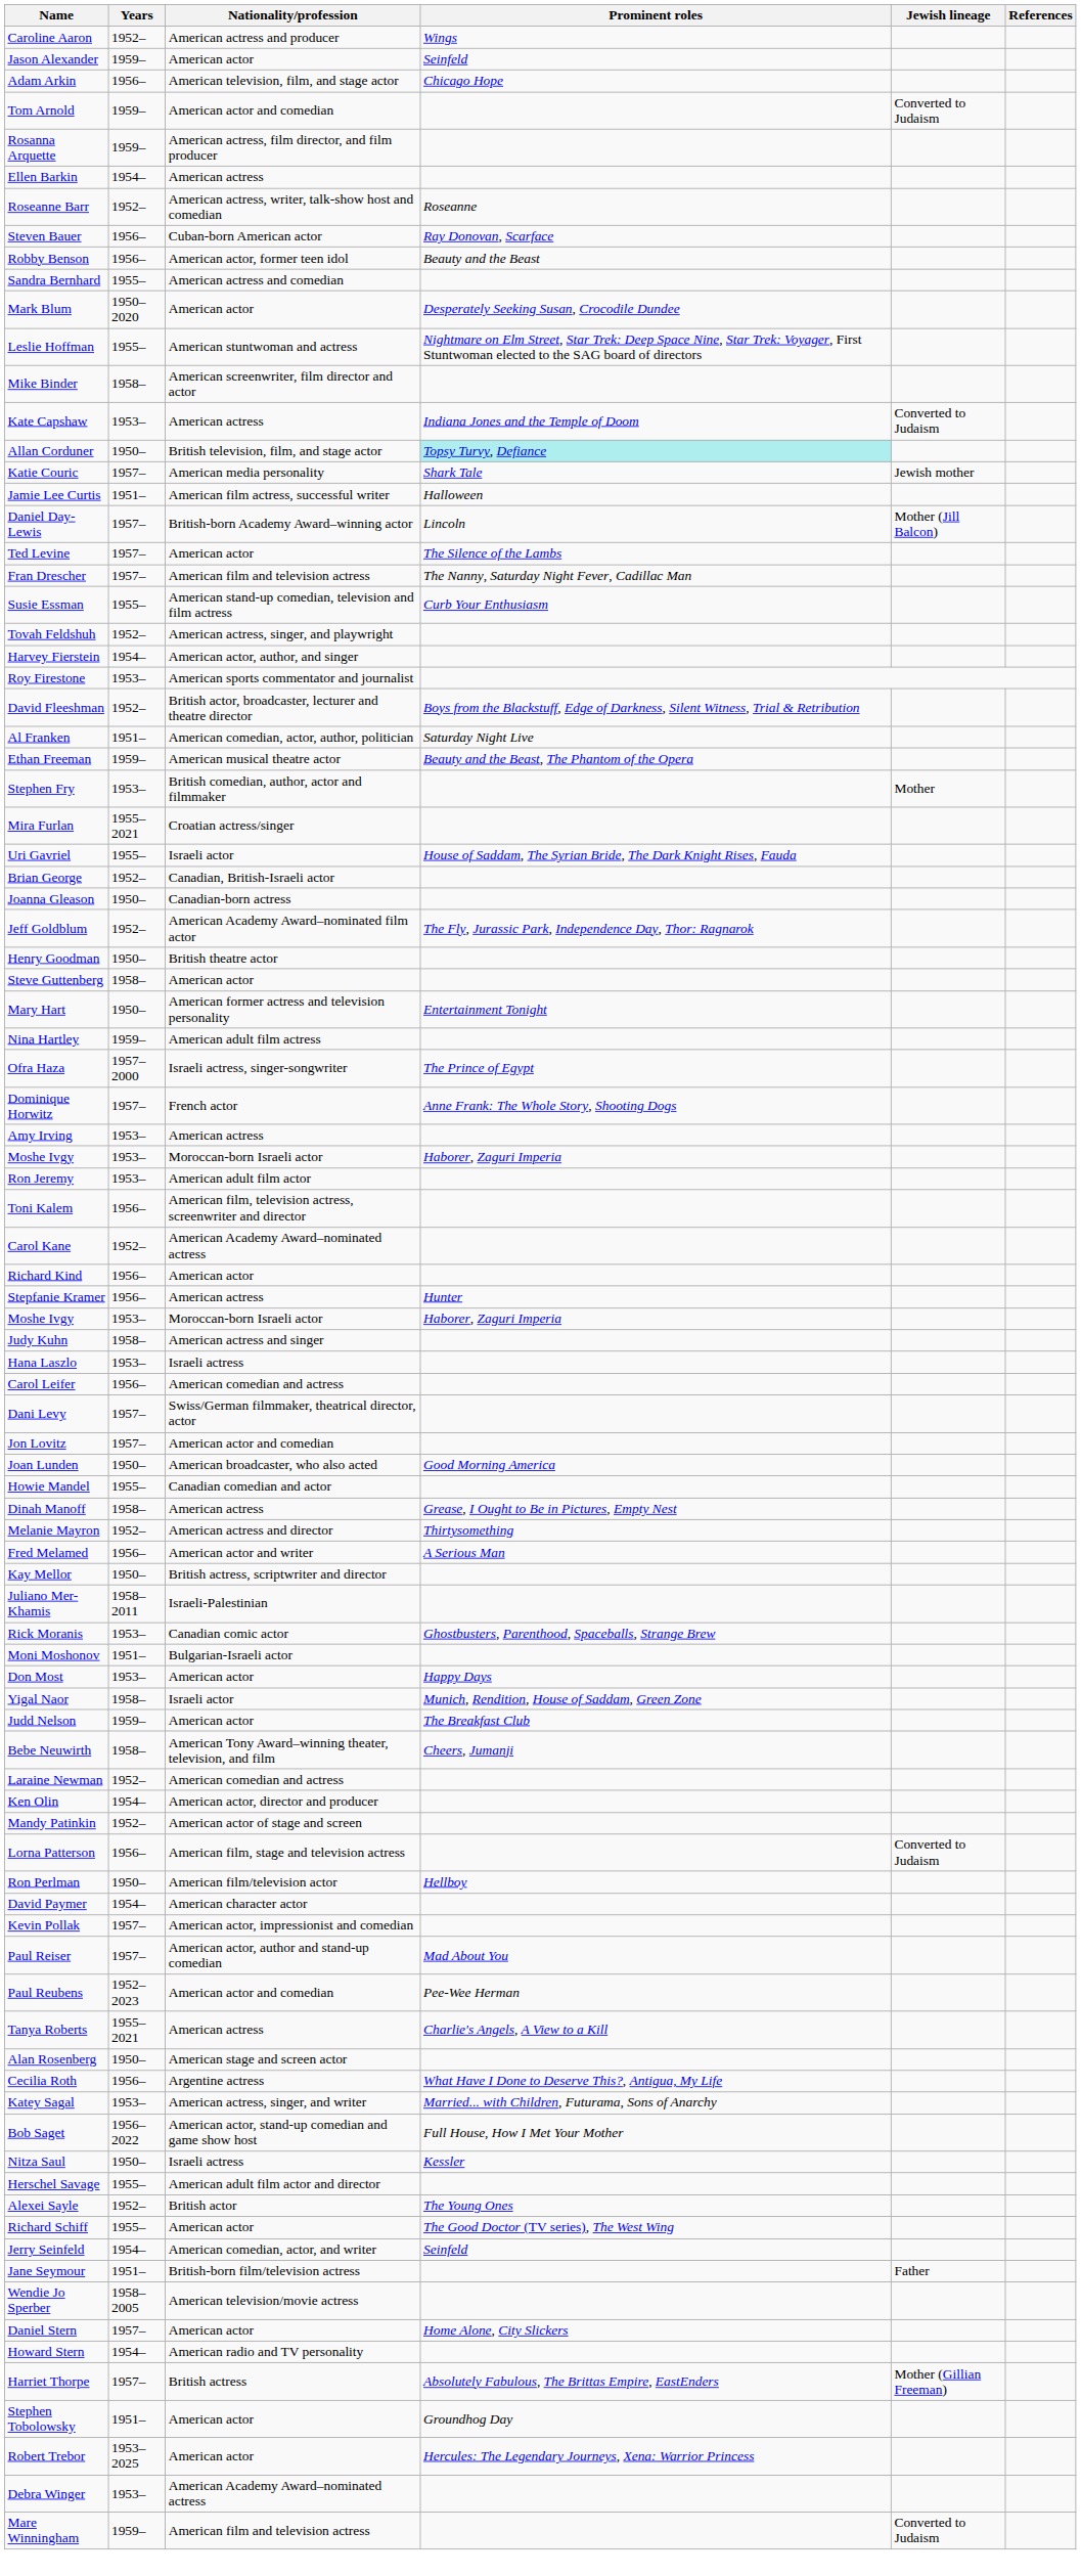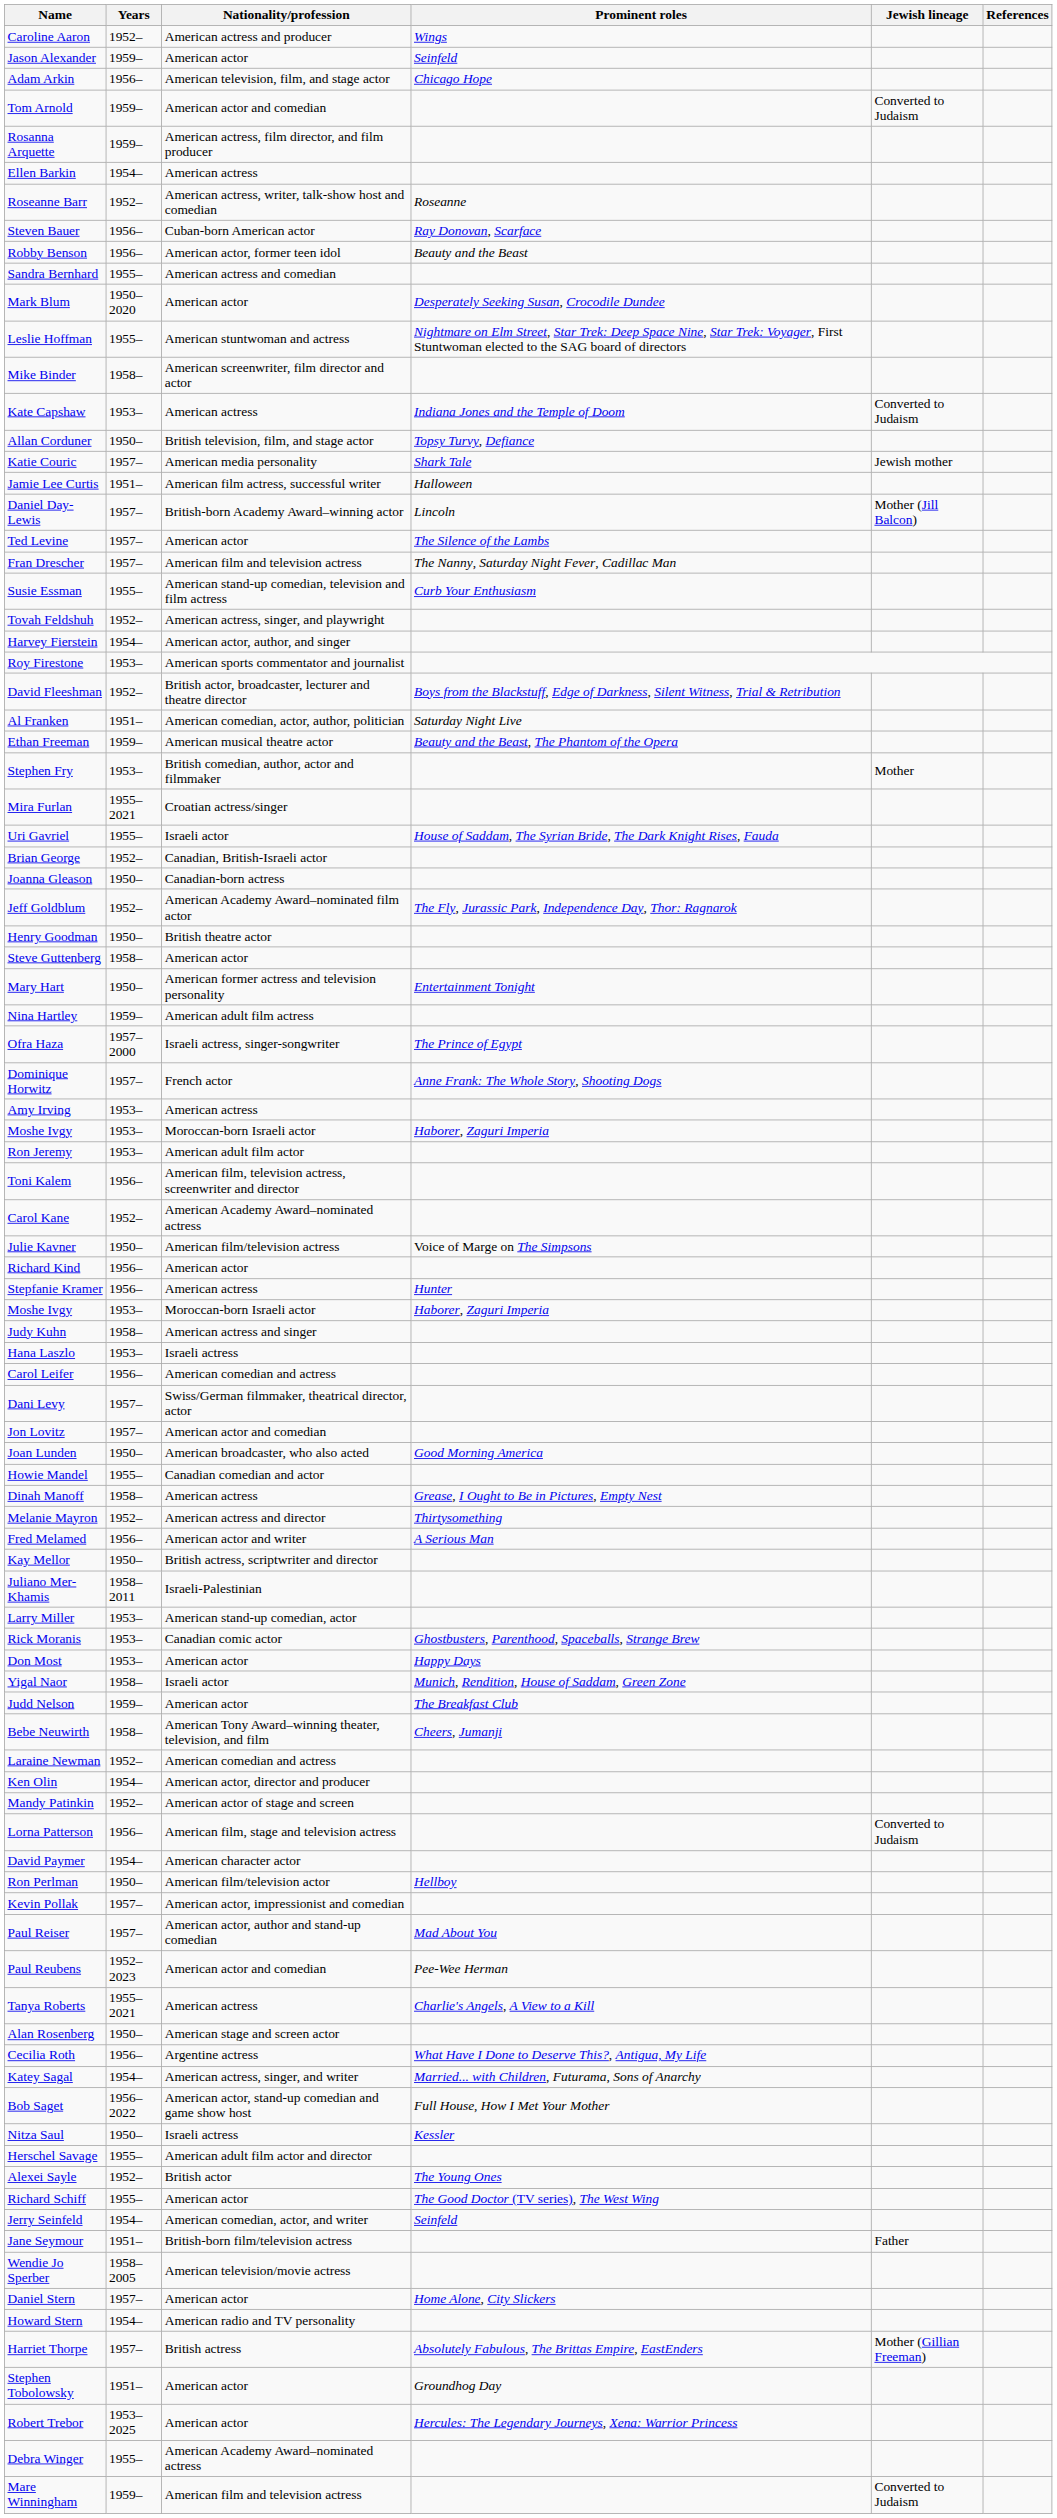Allan Corduner | Prominent roles: paleturquoise background -> no background
+ row: Julie Kavner | 1950– | American film/television actress | Voice of Marge on The Simpsons
+ row: Larry Miller | 1953– | American stand-up comedian, actor
- row: Moni Moshonov | 1951– | Bulgarian-Israeli actor
rows swapped: David Paymer <-> Ron Perlman
Katey Sagal | Years: 1953– -> 1954–
Debra Winger | Years: 1953– -> 1955–
